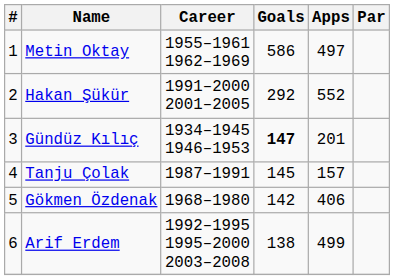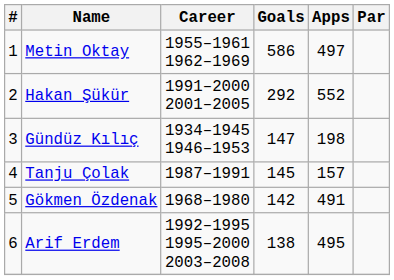Gündüz Kılıç | Goals: bold -> normal
Gündüz Kılıç | Apps: 201 -> 198
Gökmen Özdenak | Apps: 406 -> 491
Arif Erdem | Apps: 499 -> 495
